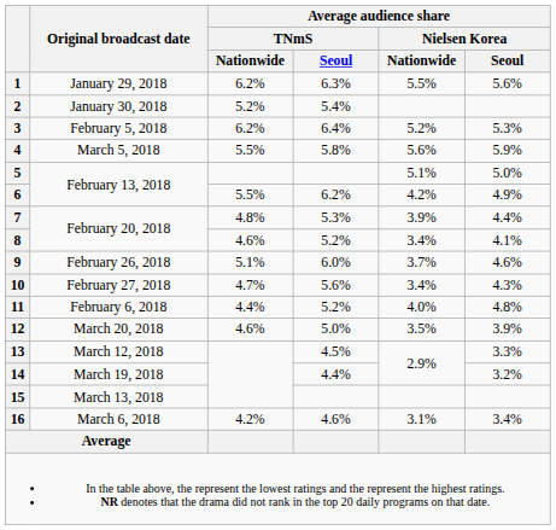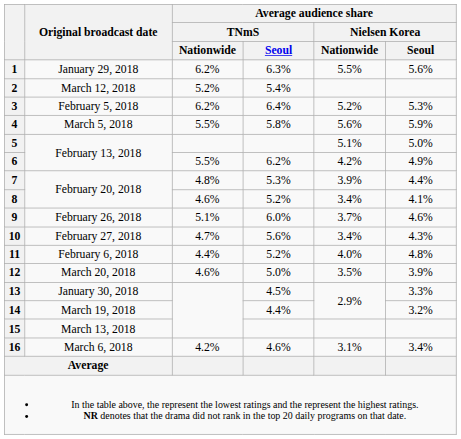2 | Original broadcast date: January 30, 2018 -> March 12, 2018
13 | Original broadcast date: March 12, 2018 -> January 30, 2018
